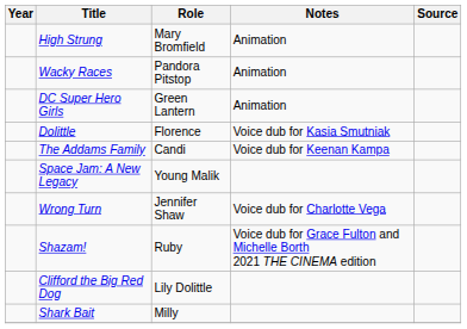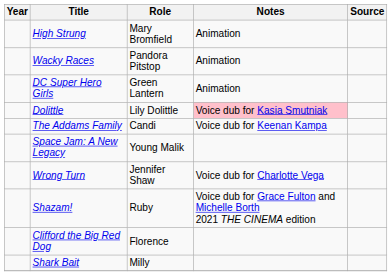Dolittle | Role: Florence -> Lily Dolittle
Dolittle | Notes: no background -> pink background
Clifford the Big Red Dog | Role: Lily Dolittle -> Florence
